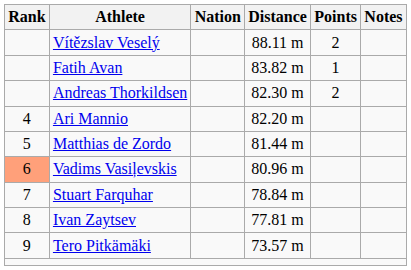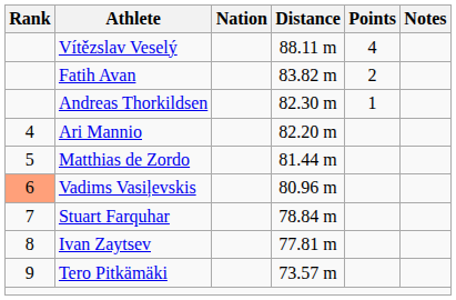Vítězslav Veselý | Points: 2 -> 4
Fatih Avan | Points: 1 -> 2
Andreas Thorkildsen | Points: 2 -> 1
